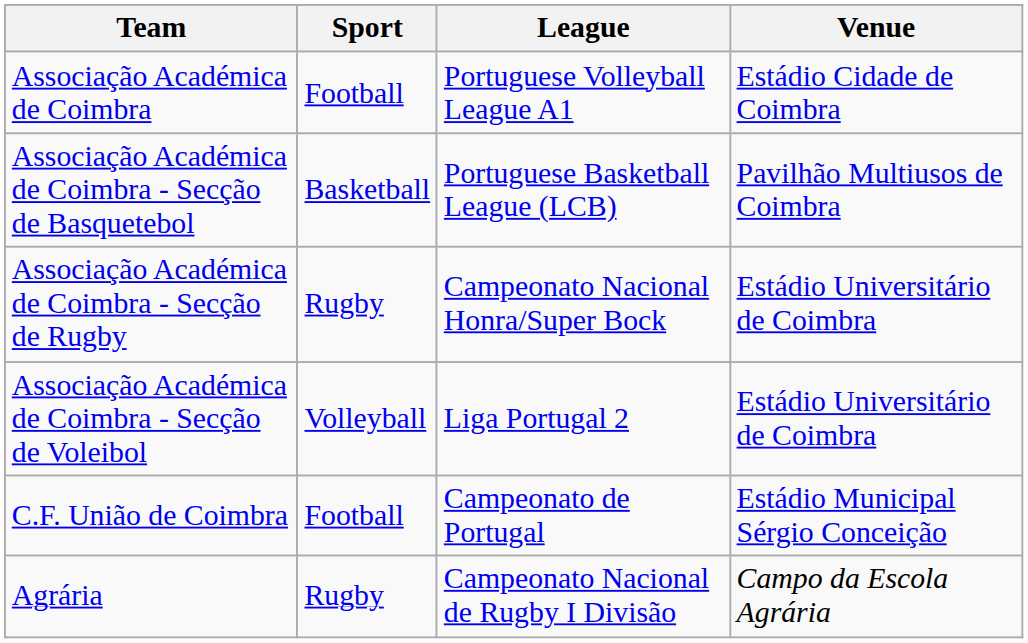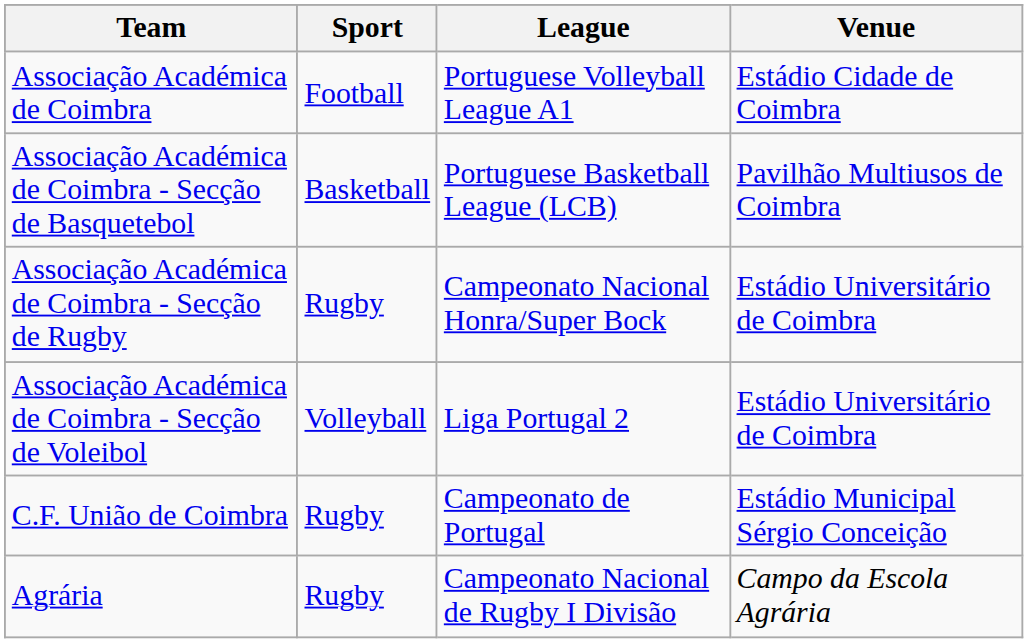C.F. União de Coimbra | Sport: Football -> Rugby
